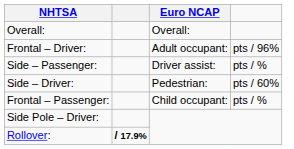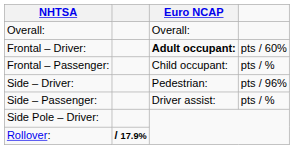Frontal – Driver: | Euro NCAP: normal -> bold
Frontal – Driver: | column 4: pts / 96% -> pts / 60%
rows swapped: Frontal – Passenger: <-> Side – Passenger:
Side – Driver: | column 4: pts / 60% -> pts / 96%
